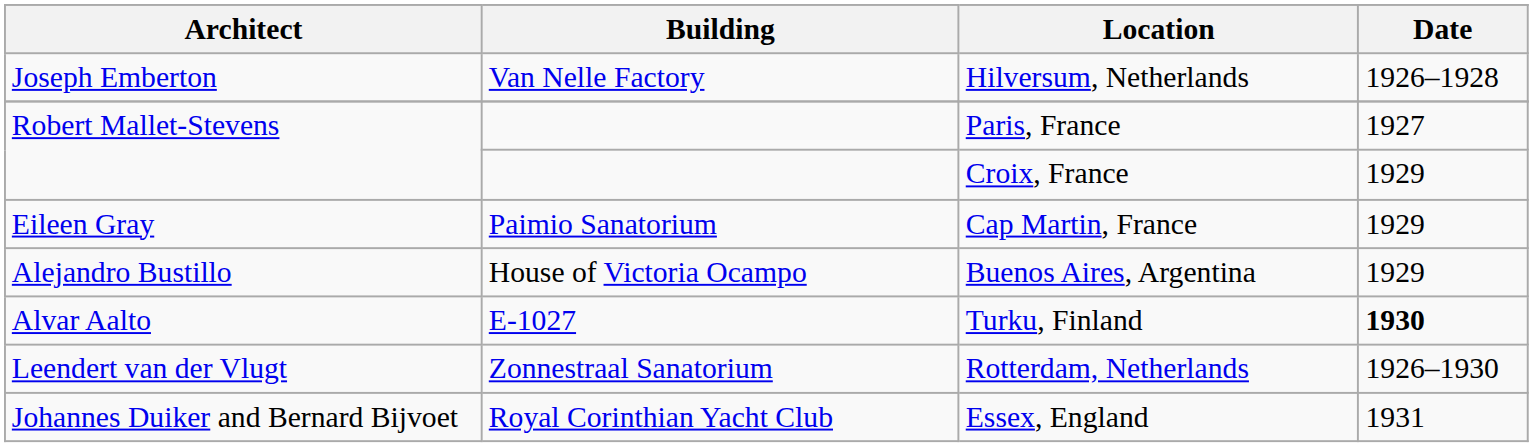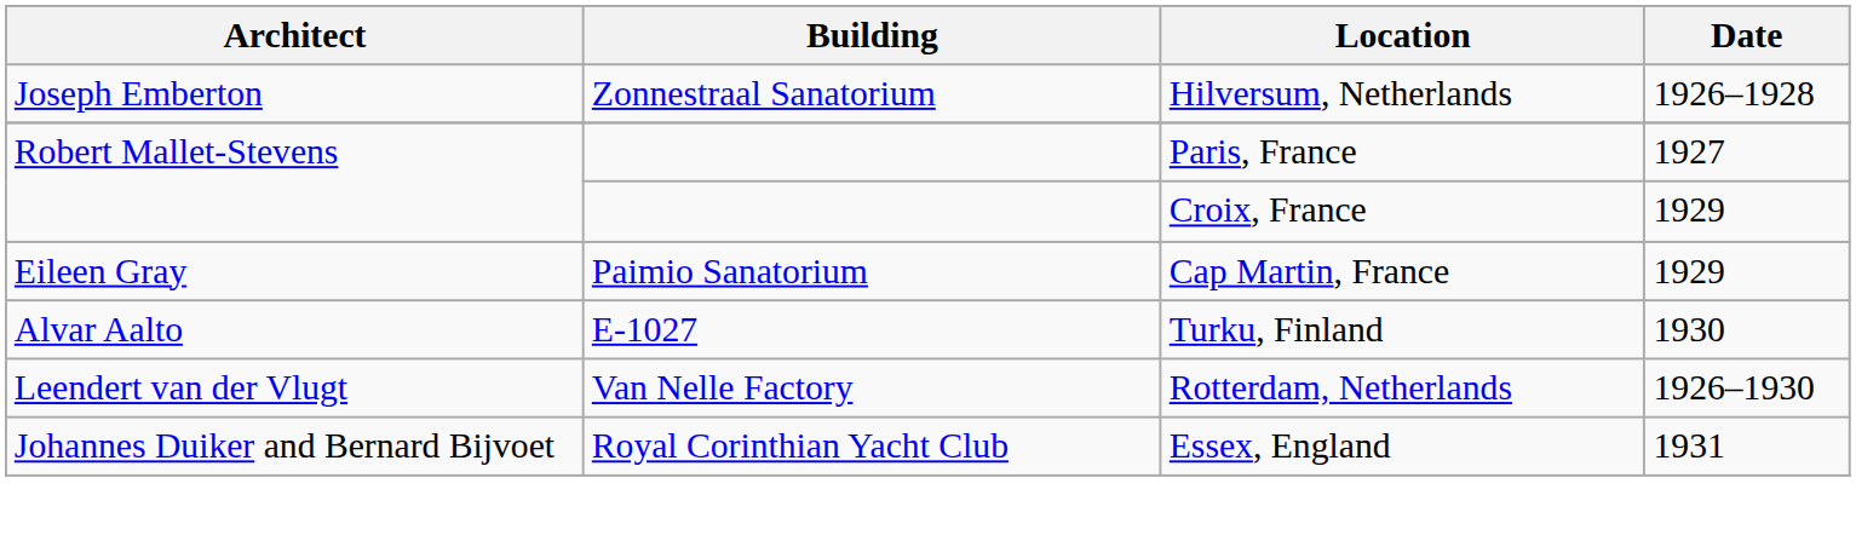Hilversum, Netherlands | Building: Van Nelle Factory -> Zonnestraal Sanatorium
- row: Alejandro Bustillo | House of Victoria Ocampo | Buenos Aires, Argentina | 1929
Turku, Finland | Date: bold -> normal
Rotterdam, Netherlands | Building: Zonnestraal Sanatorium -> Van Nelle Factory
